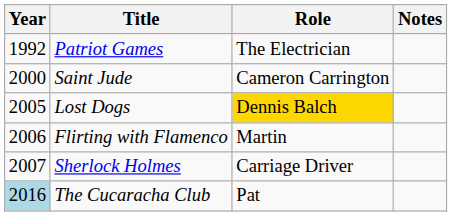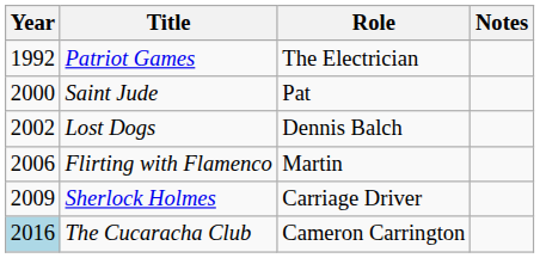Saint Jude | Role: Cameron Carrington -> Pat
Lost Dogs | Year: 2005 -> 2002
Lost Dogs | Role: gold background -> no background
Sherlock Holmes | Year: 2007 -> 2009
The Cucaracha Club | Role: Pat -> Cameron Carrington
